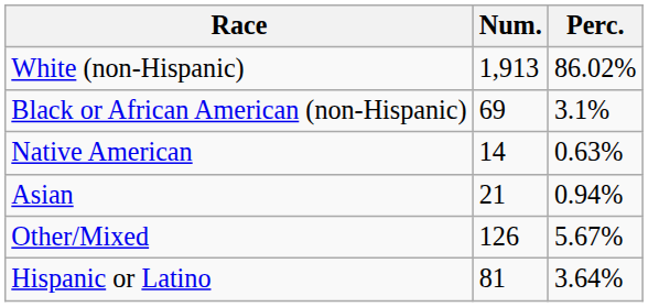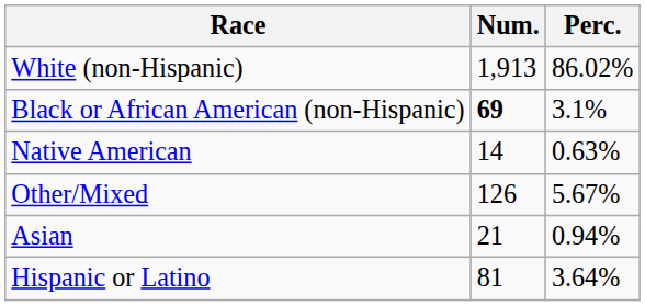Black or African American (non-Hispanic) | Num.: normal -> bold
rows swapped: Asian <-> Other/Mixed
